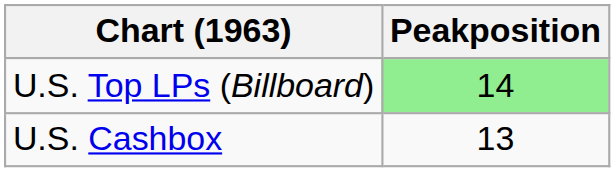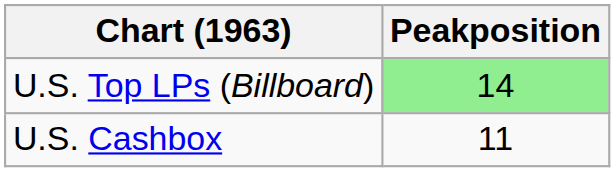U.S. Cashbox | Peakposition: 13 -> 11
